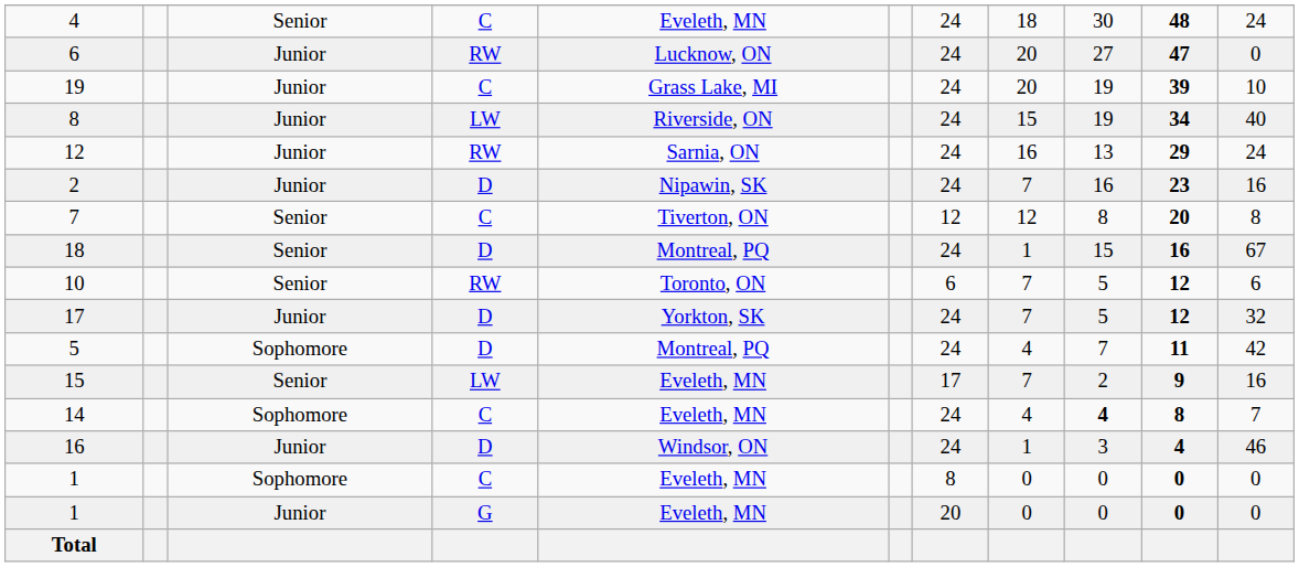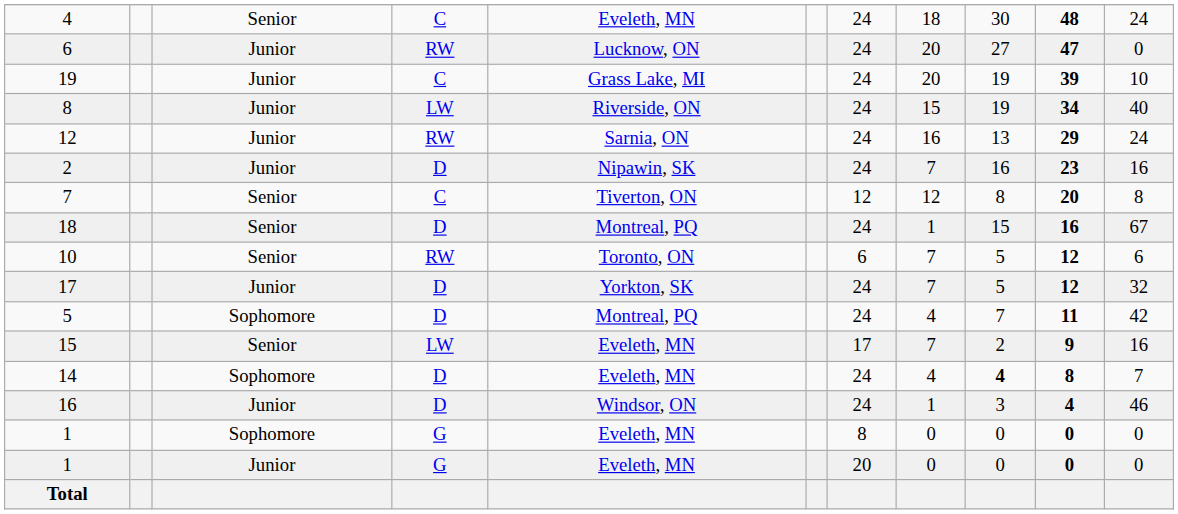14 | column 4: C -> D
1 / Sophomore | column 4: C -> G
